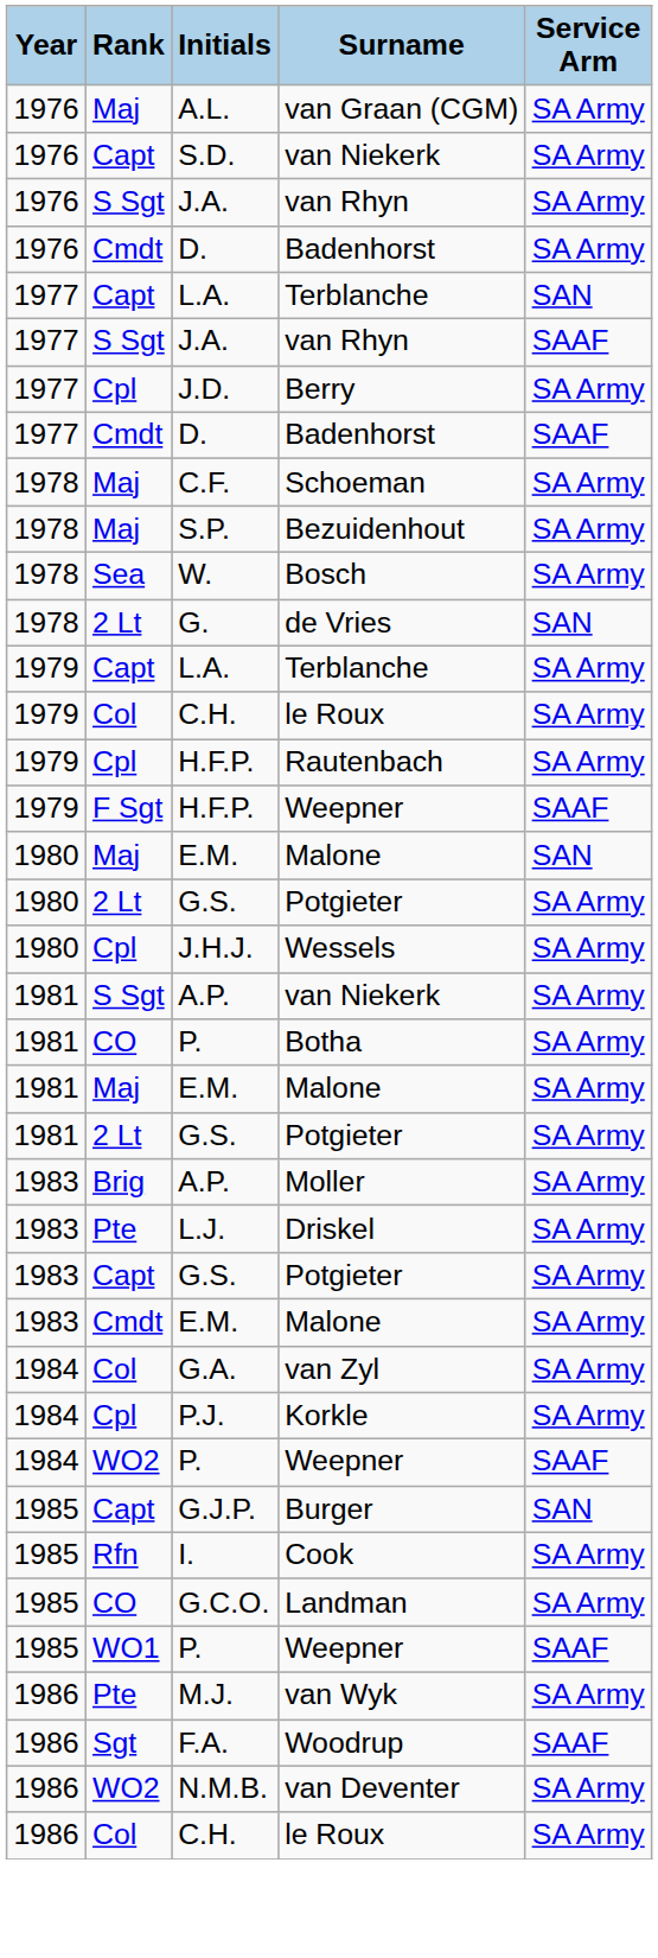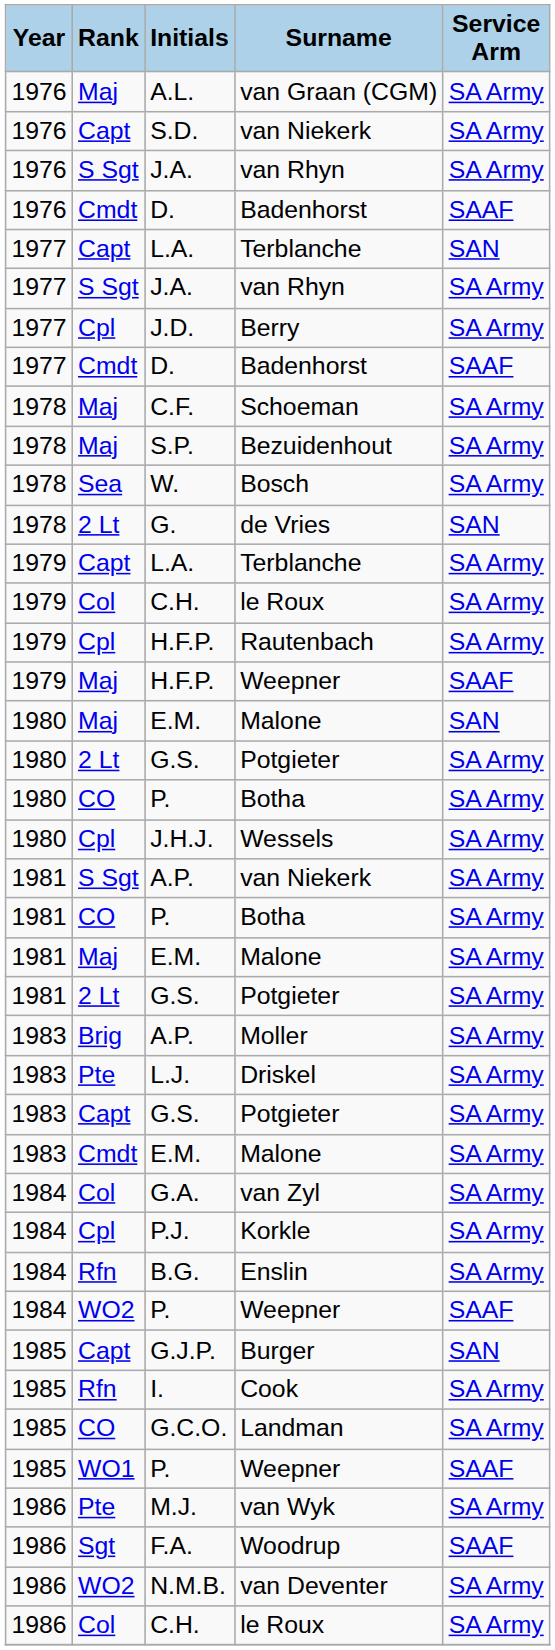1976 / Badenhorst | Service Arm: SA Army -> SAAF
1977 / van Rhyn | Service Arm: SAAF -> SA Army
1979 / Weepner | Rank: F Sgt -> Maj
+ row: 1980 | CO | P. | Botha | SA Army
+ row: 1984 | Rfn | B.G. | Enslin | SA Army
